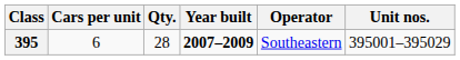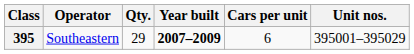columns swapped: Operator <-> Cars per unit
395 | Qty.: 28 -> 29
